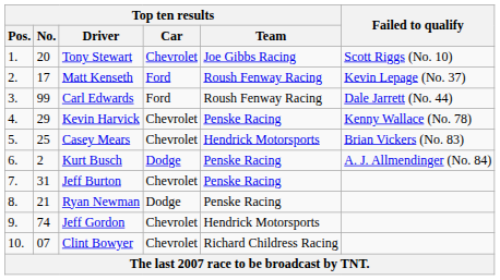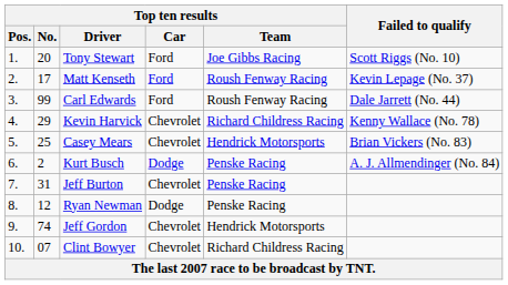Tony Stewart | Top ten results / Car: Chevrolet -> Ford
Kevin Harvick | Top ten results / Team: Penske Racing -> Richard Childress Racing
Ryan Newman | Top ten results / No.: 21 -> 12
